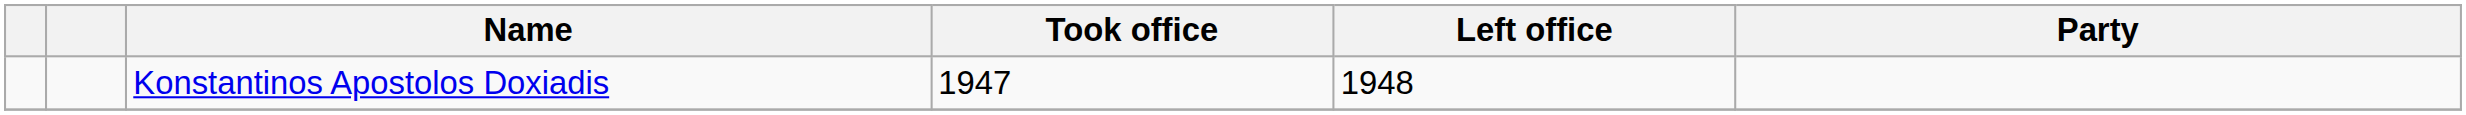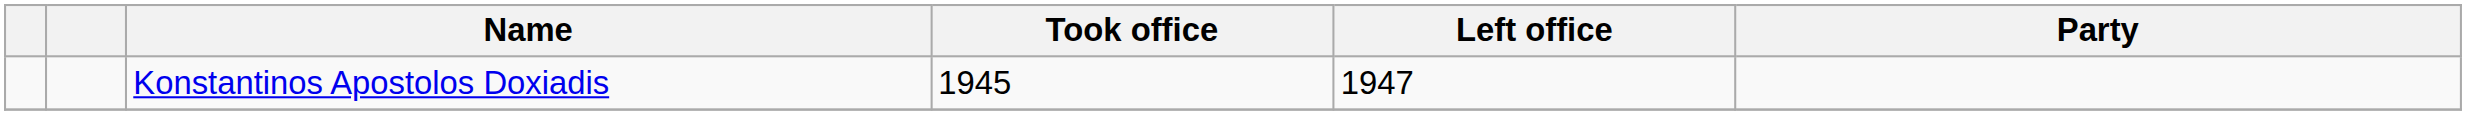Konstantinos Apostolos Doxiadis | Took office: 1947 -> 1945
Konstantinos Apostolos Doxiadis | Left office: 1948 -> 1947
